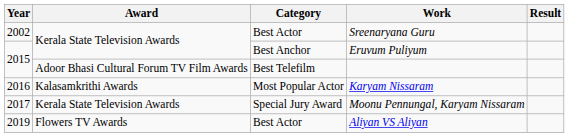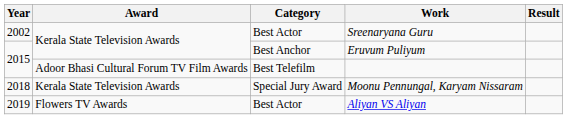- row: 2016 | Kalasamkrithi Awards | Most Popular Actor | Karyam Nissaram
Moonu Pennungal, Karyam Nissaram | Year: 2017 -> 2018
